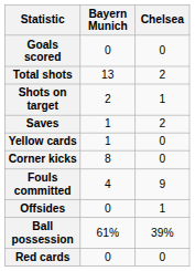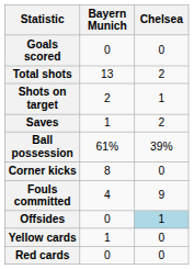rows swapped: Ball possession <-> Yellow cards
Offsides | Chelsea: no background -> lightblue background
